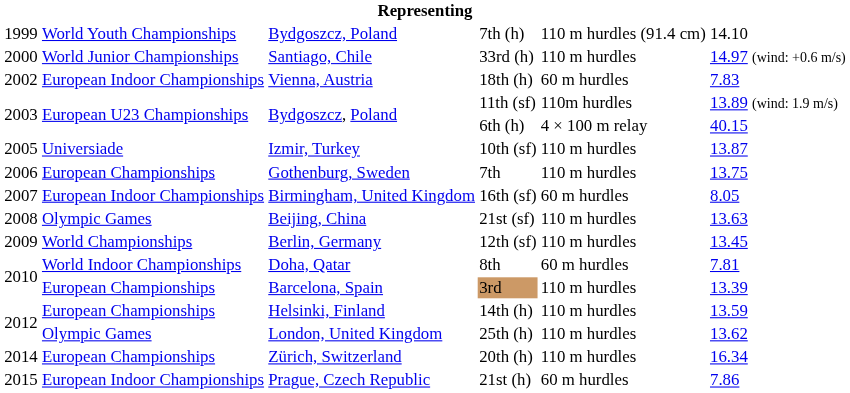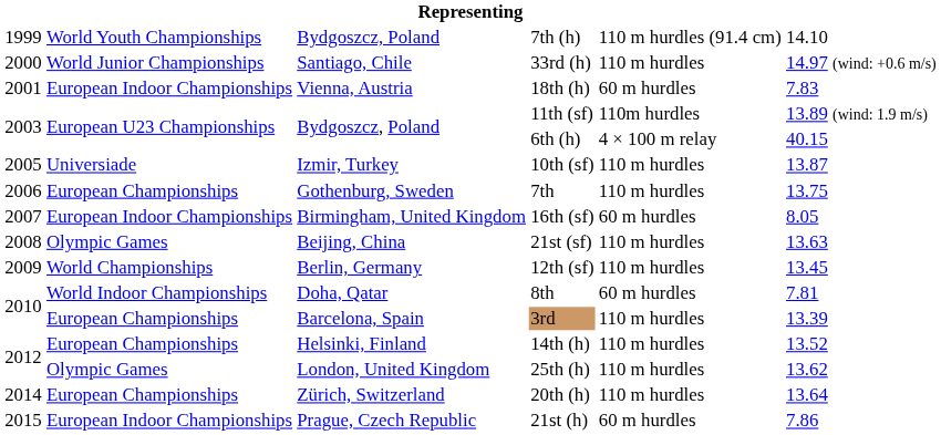18th (h) | column 1: 2002 -> 2001
14th (h) | column 6: 13.59 -> 13.52
20th (h) | column 6: 16.34 -> 13.64
